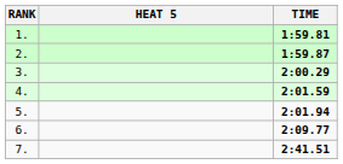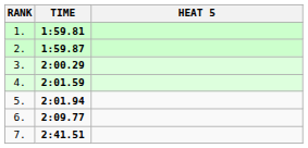columns swapped: HEAT 5 <-> TIME
